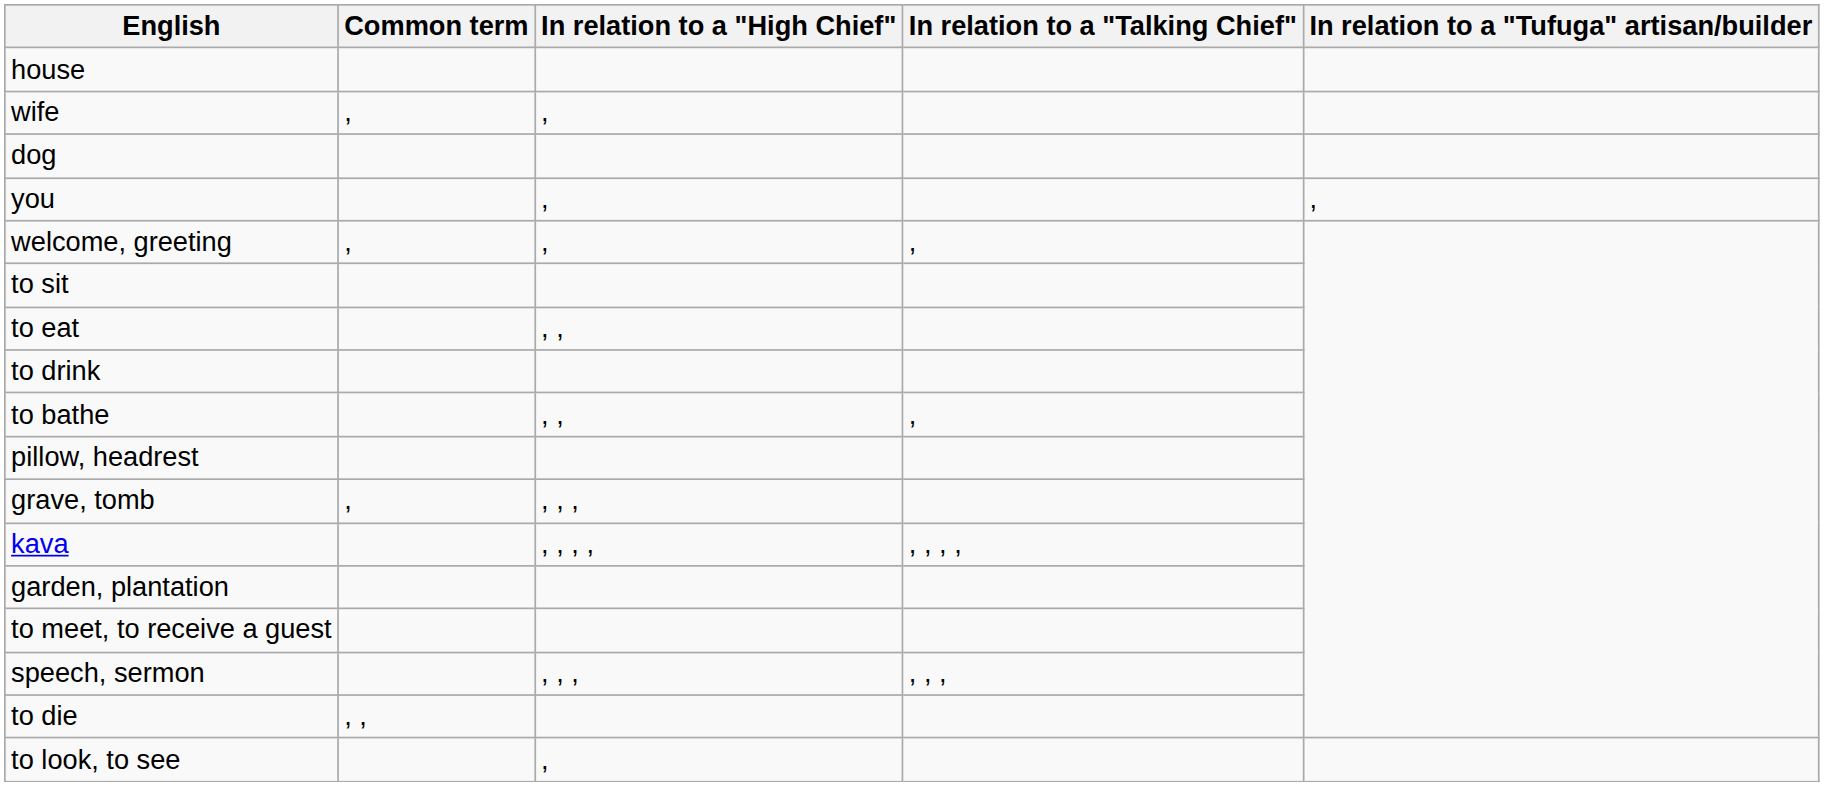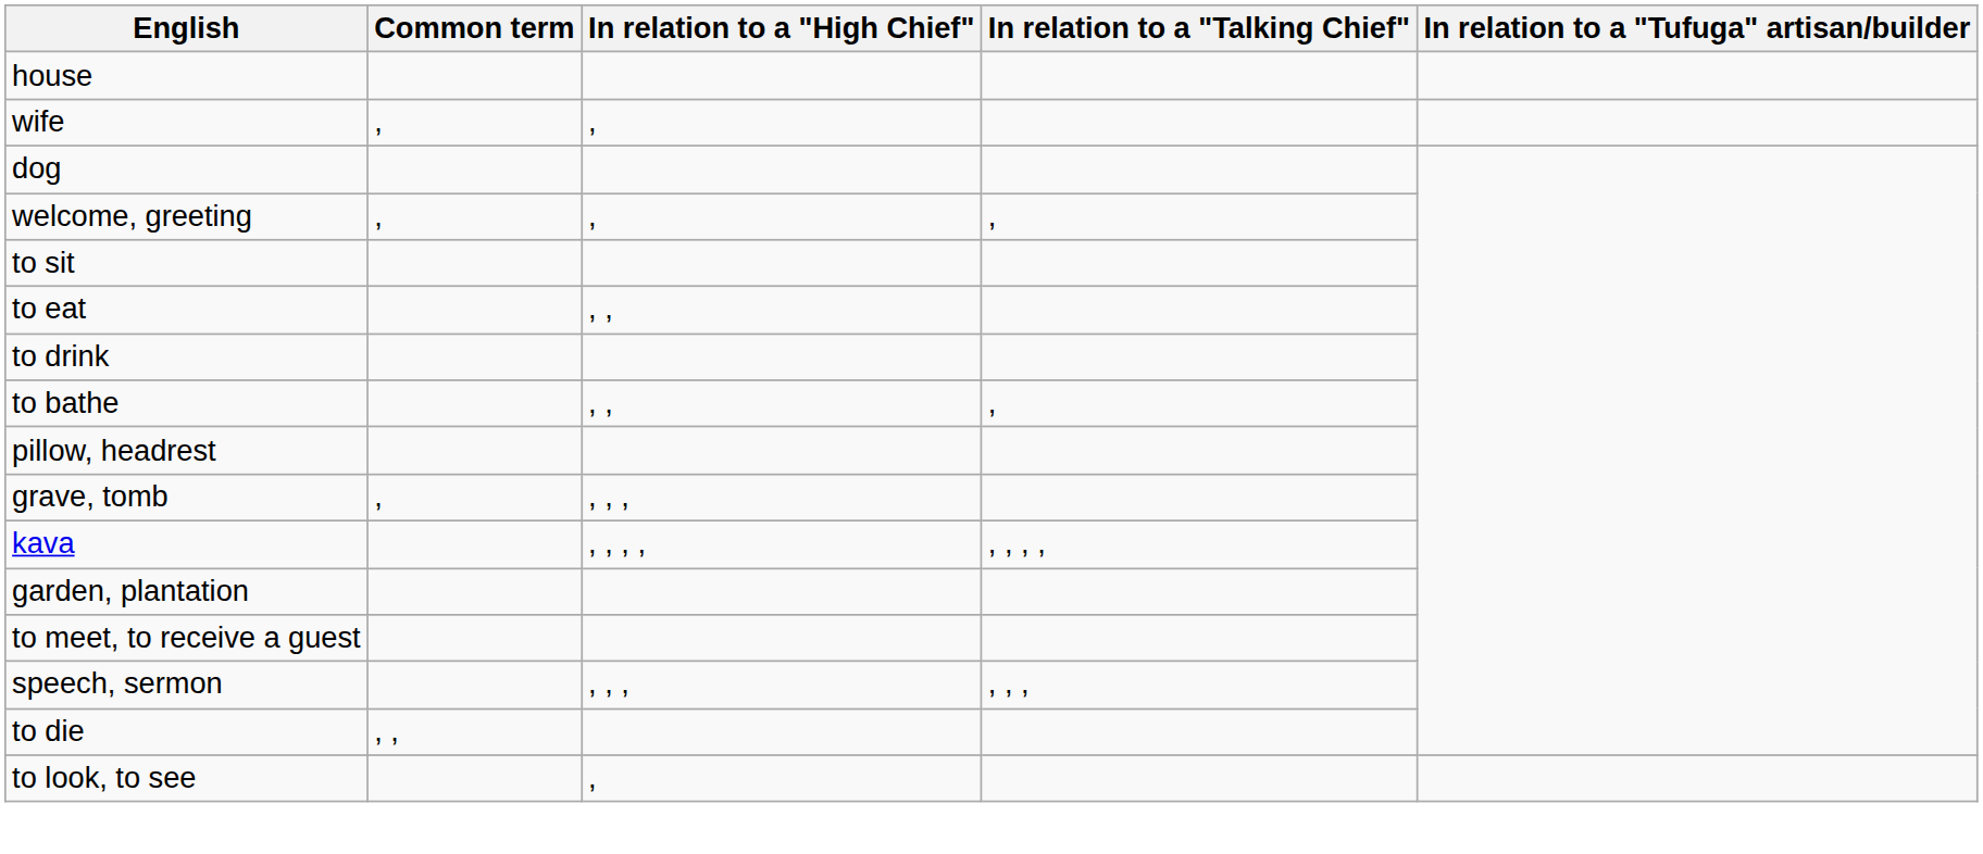- row: you | , | ,
